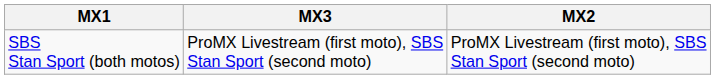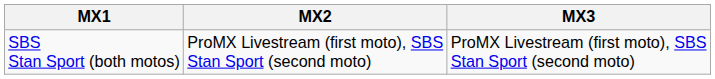columns swapped: MX2 <-> MX3
